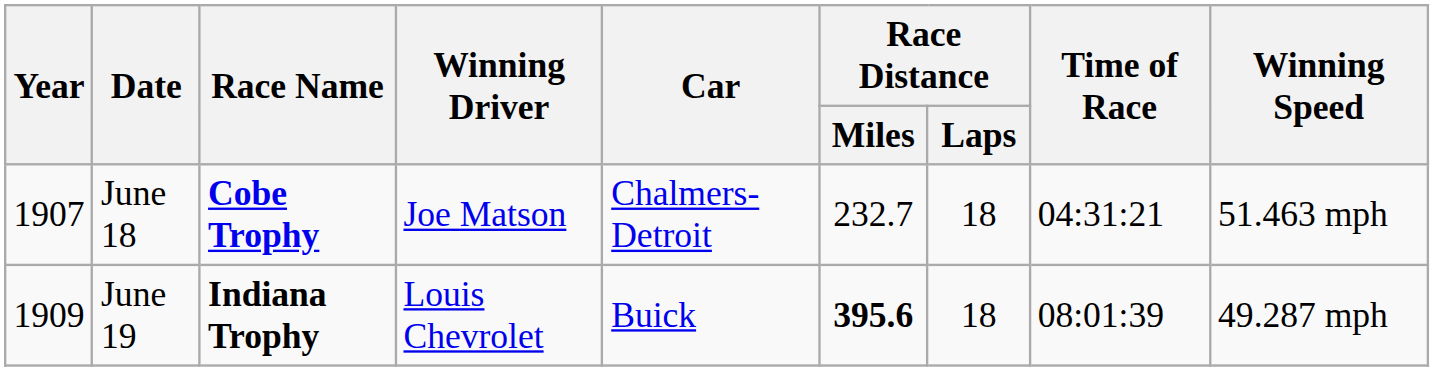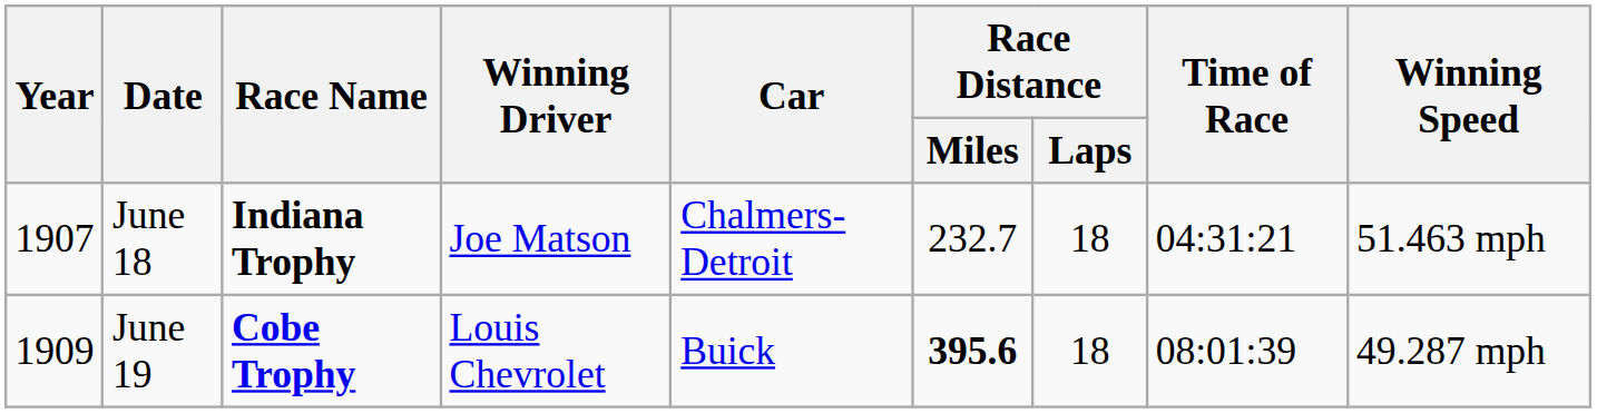June 18 | Race Name: Cobe Trophy -> Indiana Trophy
June 19 | Race Name: Indiana Trophy -> Cobe Trophy
